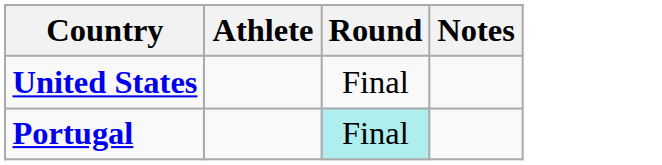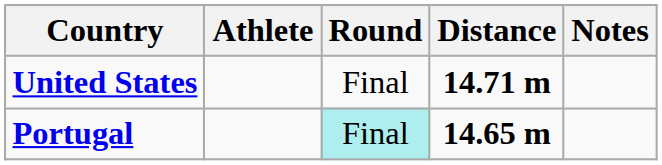+ column: Distance | 14.71 m | 14.65 m
